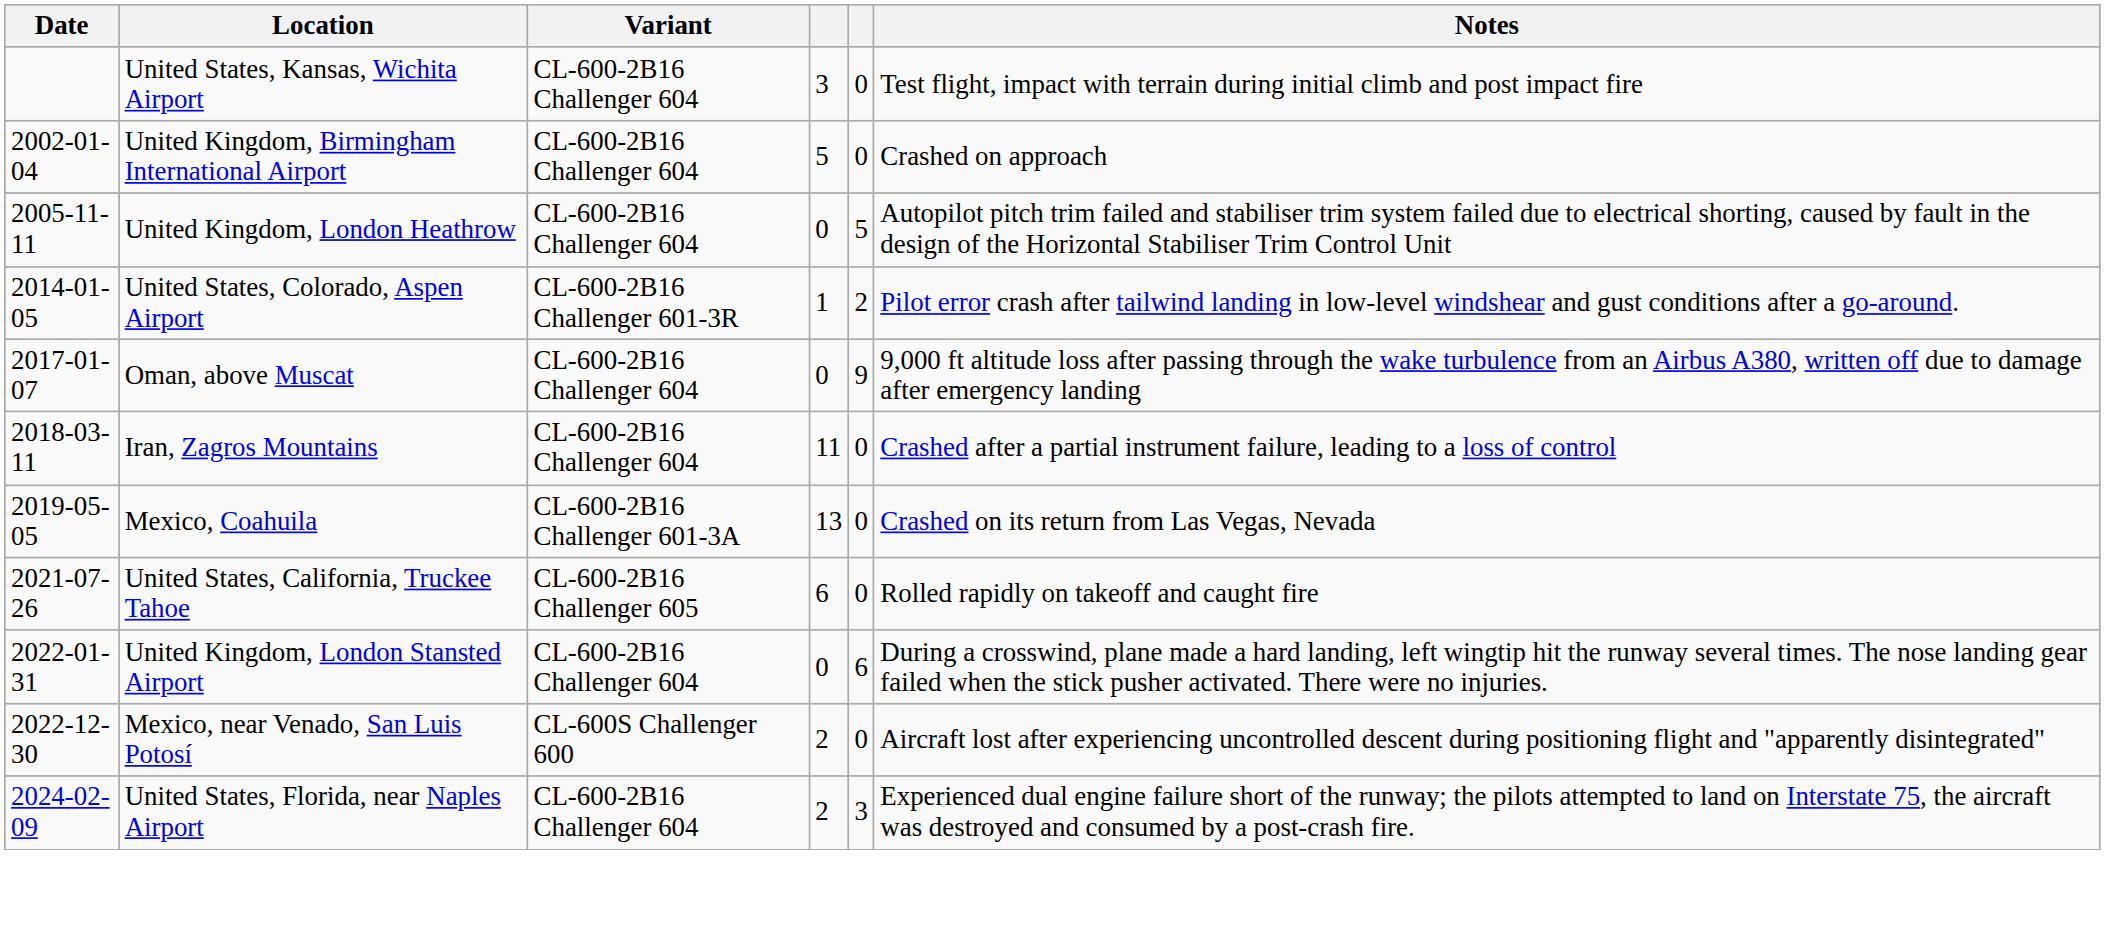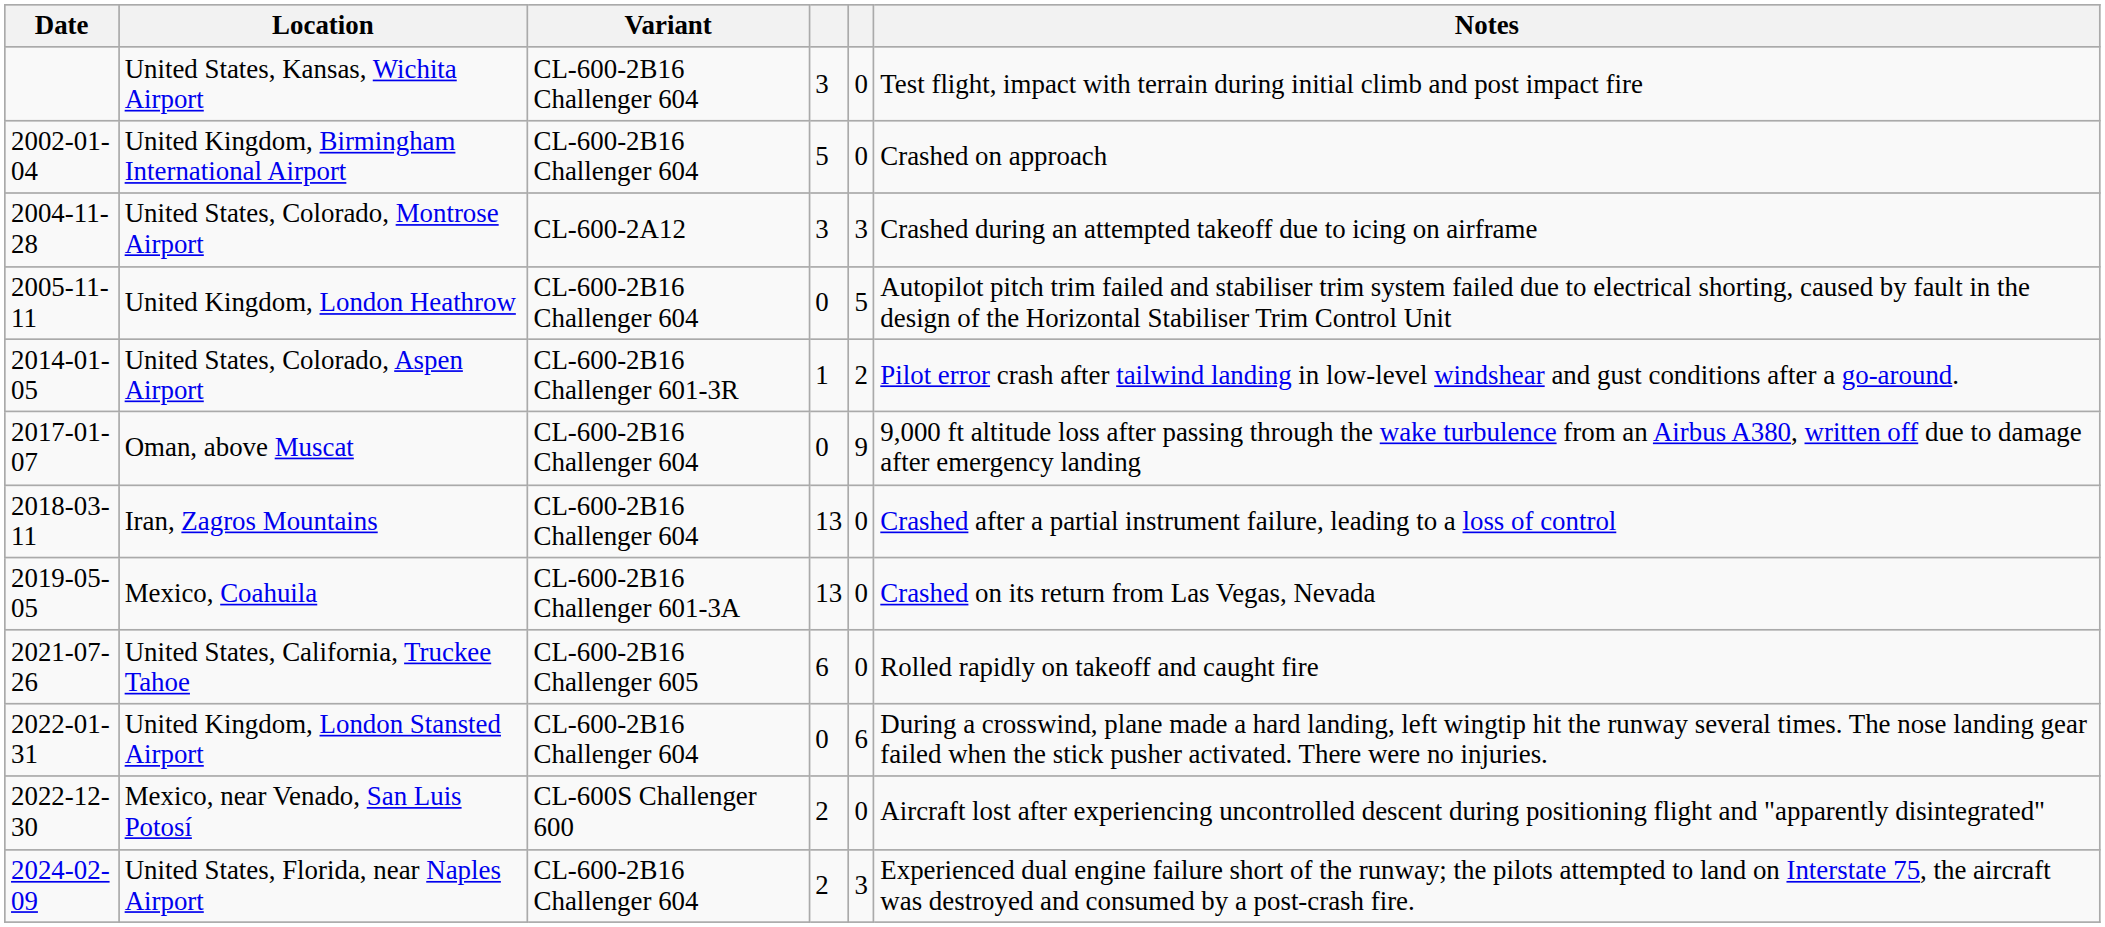+ row: 2004-11-28 | United States, Colorado, Montrose Airport | CL-600-2A12 | 3 | 3 | Crashed during an attempted takeoff due to icing on airframe
Iran, Zagros Mountains | column 4: 11 -> 13
